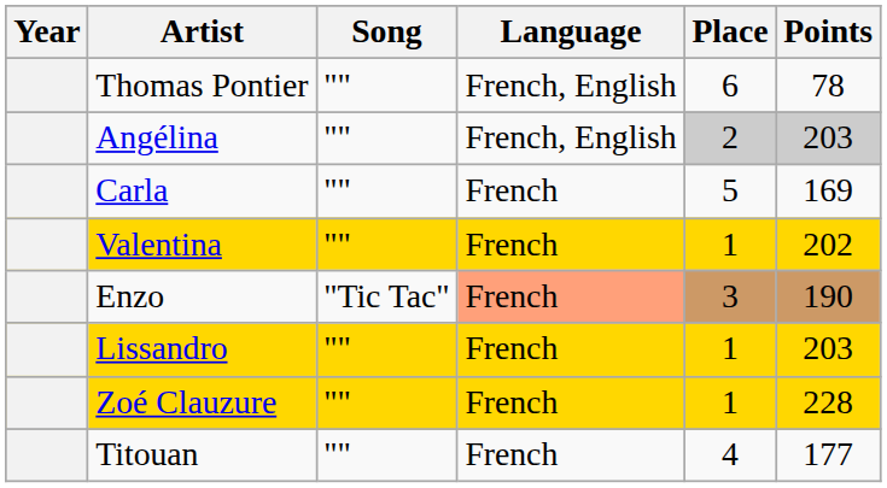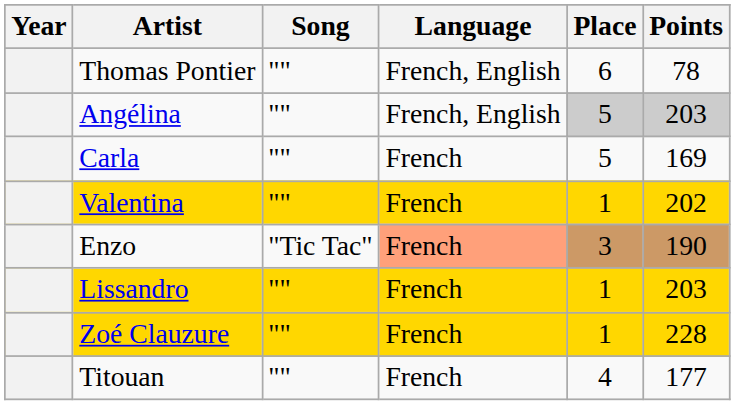Angélina | Place: 2 -> 5
